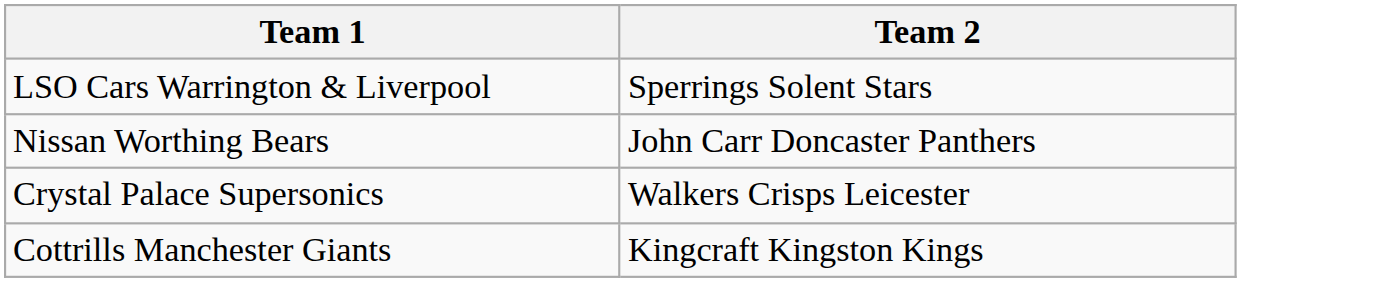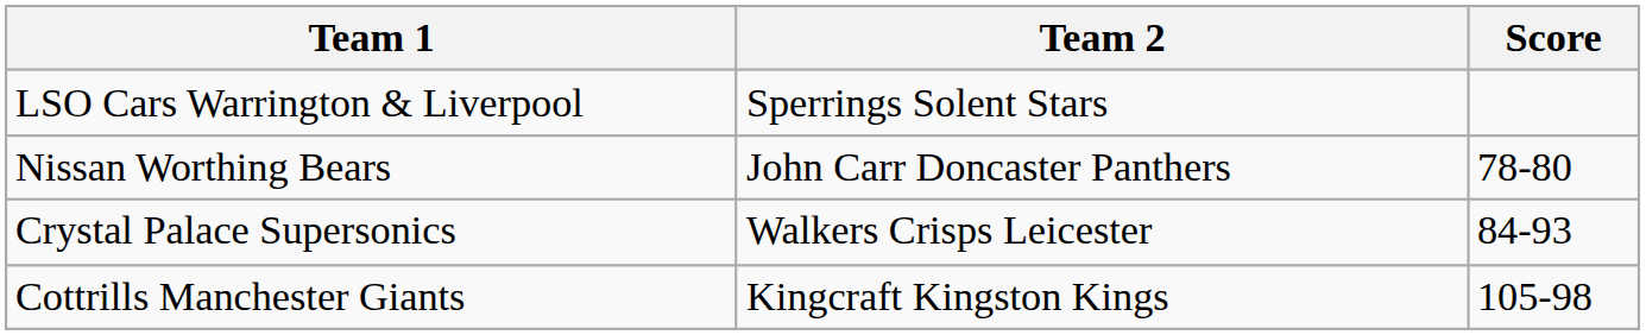+ column: Score | 78-80 | 84-93 | 105-98
